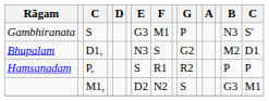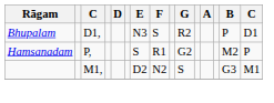- row: Gambhiranata | S | G3 | M1 | P | N3 | S'
Bhupalam | G: G2 -> R2
Bhupalam | B: M2 -> P
Hamsanadam | G: R2 -> G2
Hamsanadam | B: P -> M2
